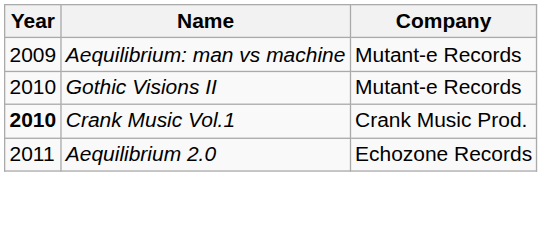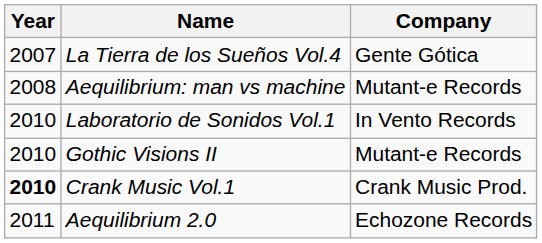+ row: 2007 | La Tierra de los Sueños Vol.4 | Gente Gótica
Aequilibrium: man vs machine | Year: 2009 -> 2008
+ row: 2010 | Laboratorio de Sonidos Vol.1 | In Vento Records
